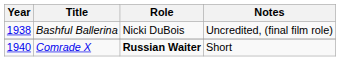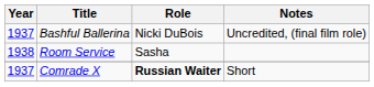Bashful Ballerina | Year: 1938 -> 1937
+ row: 1938 | Room Service | Sasha
Comrade X | Year: 1940 -> 1937
